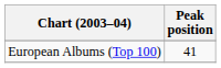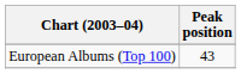European Albums (Top 100) | Peak position: 41 -> 43
